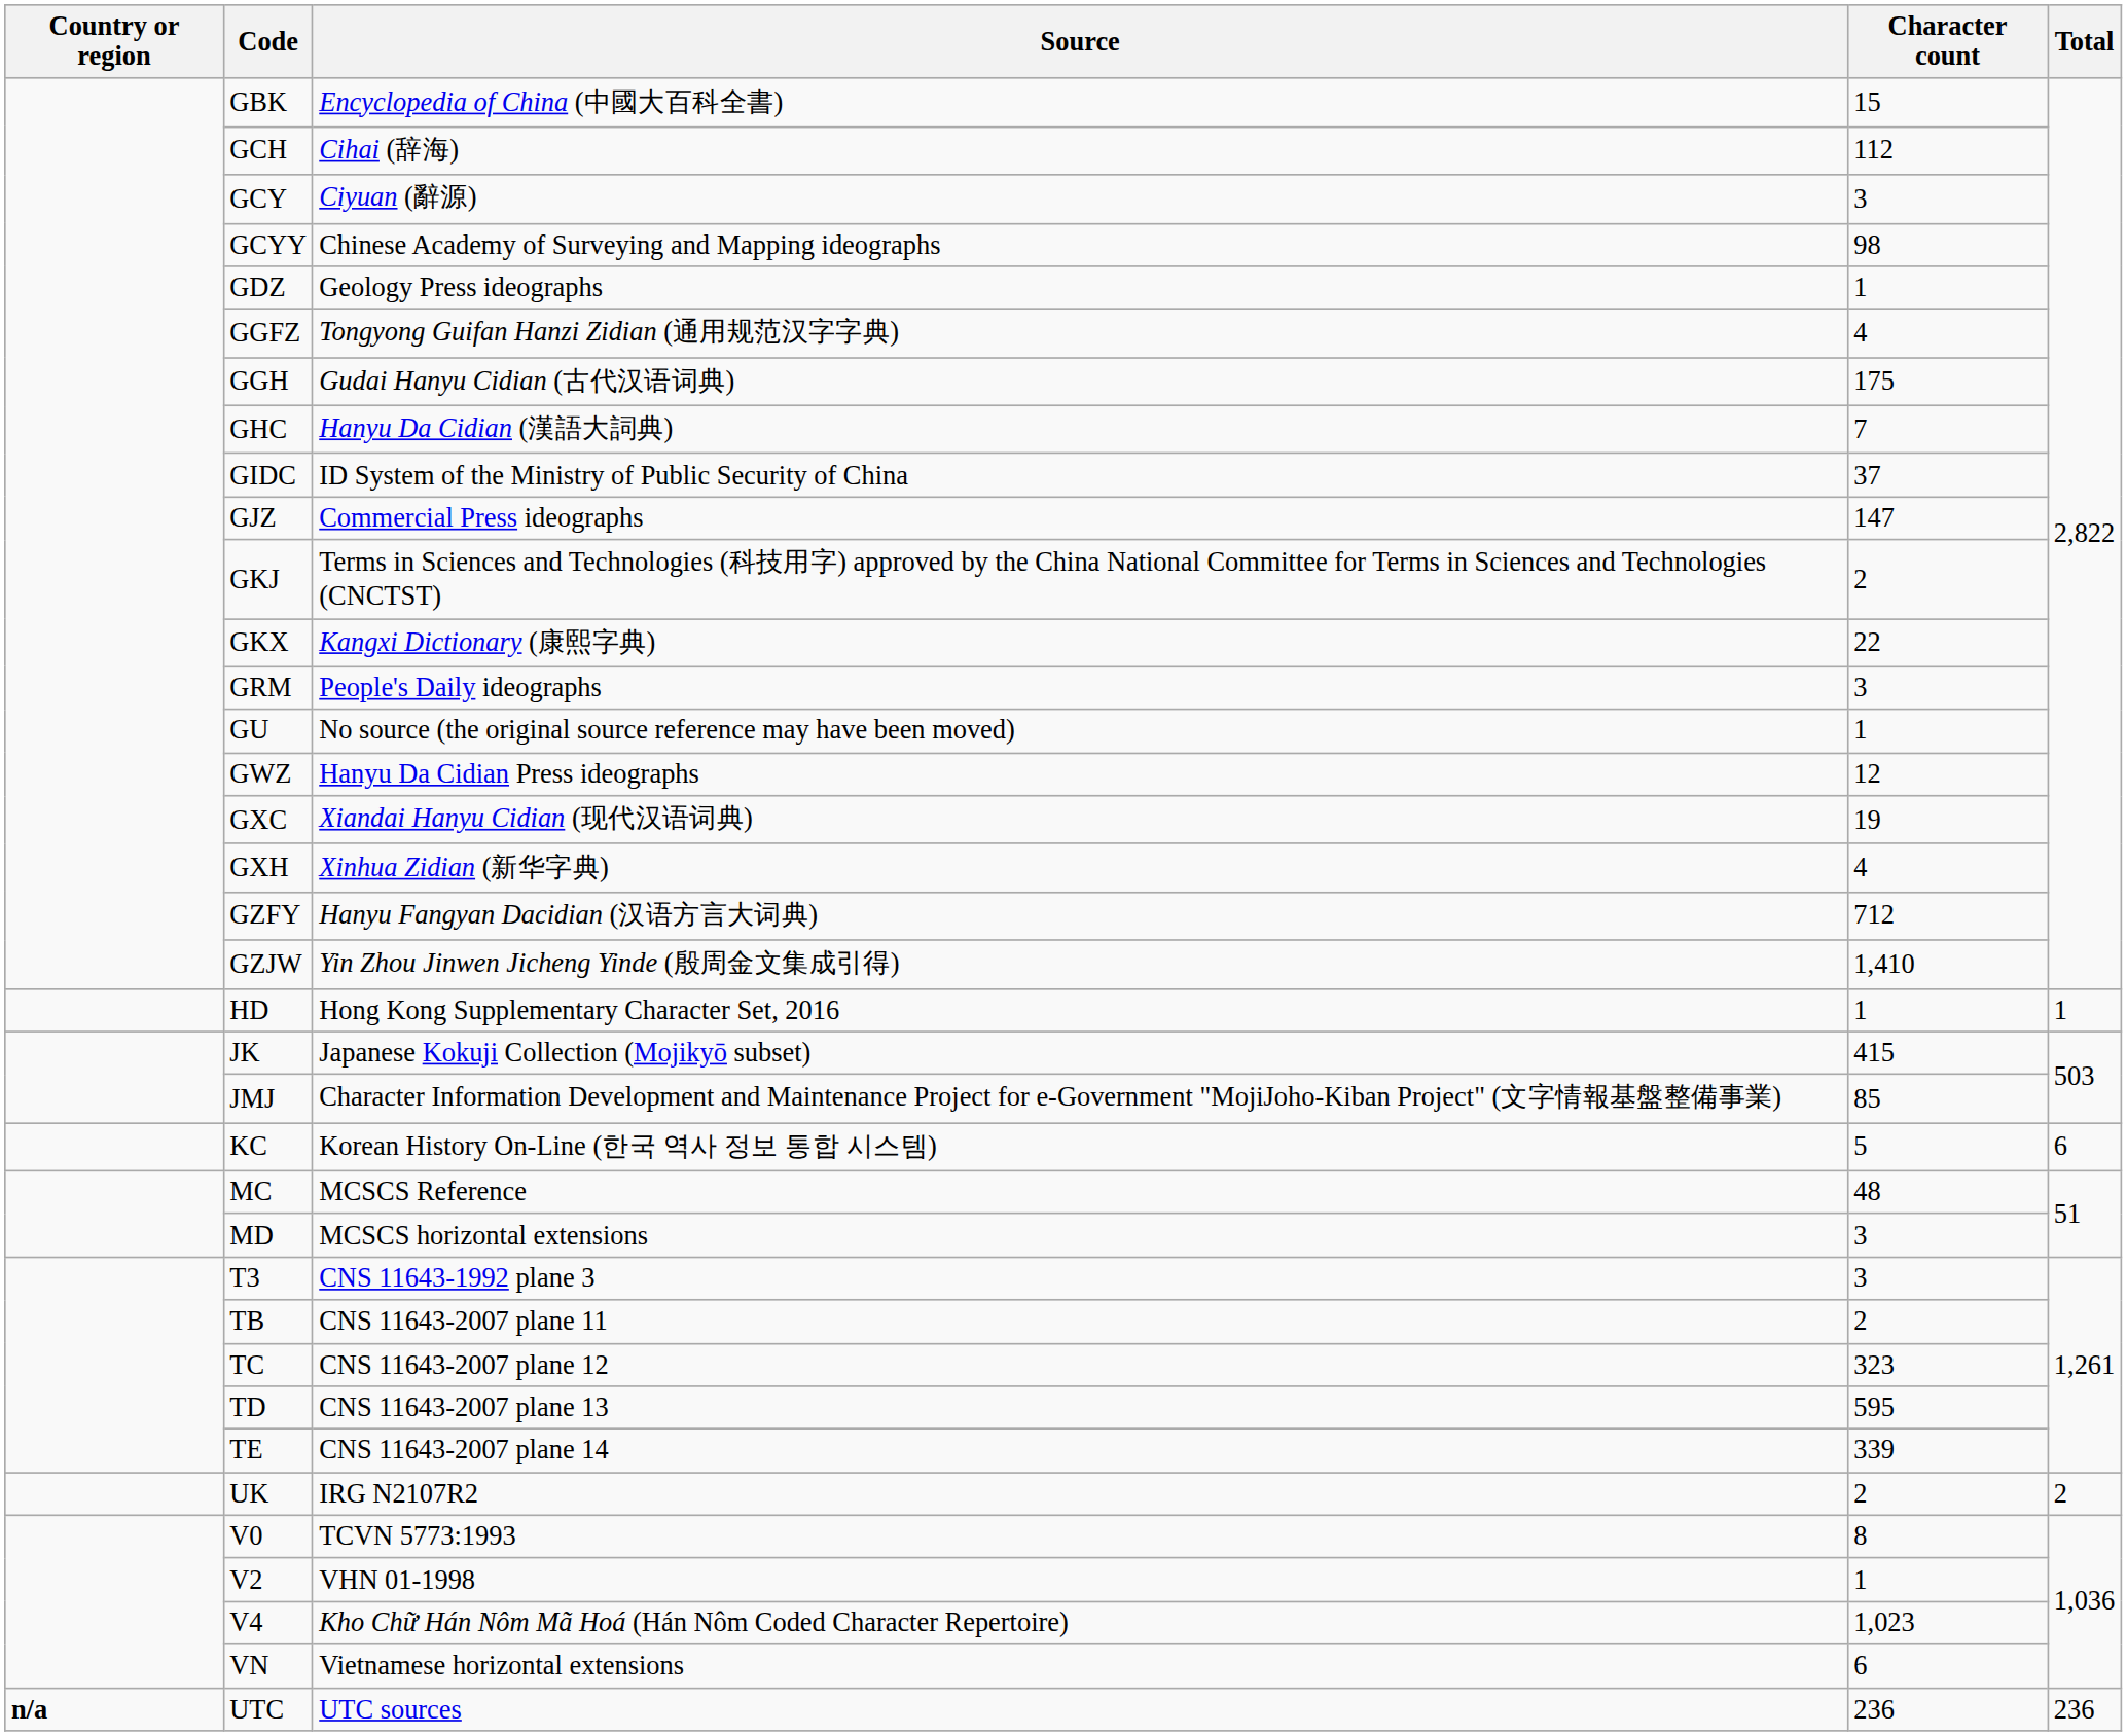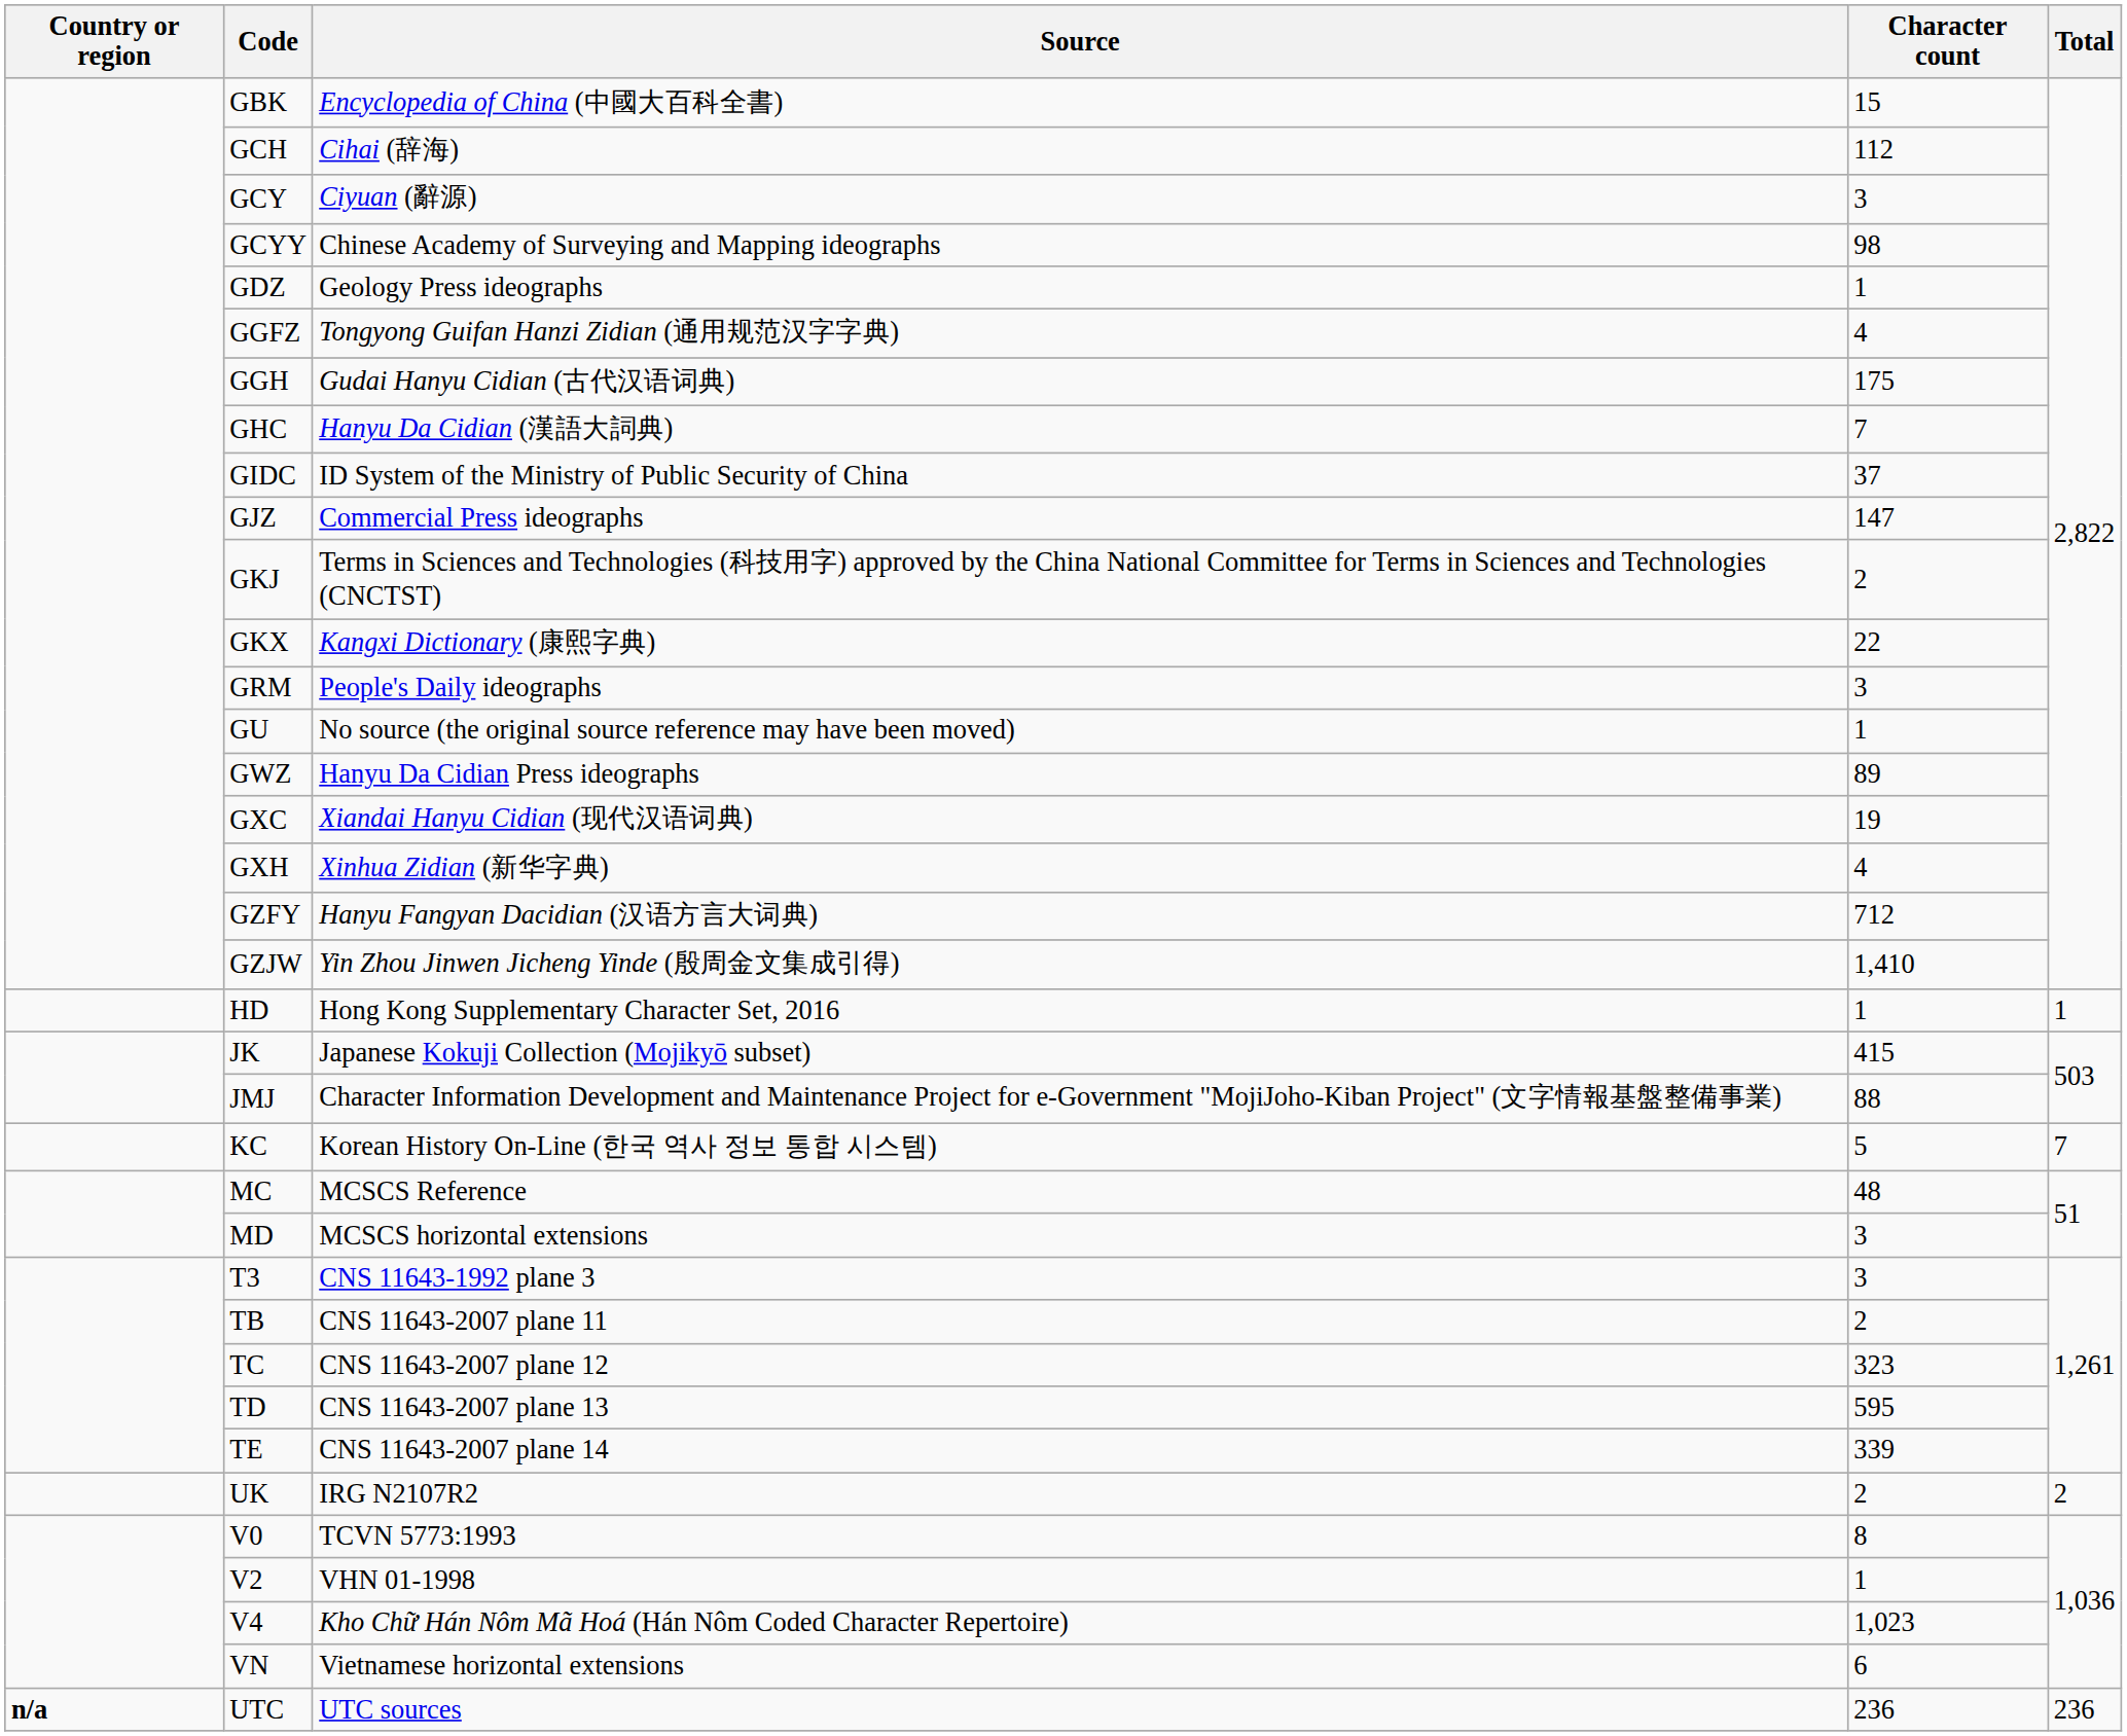GWZ | Character count: 12 -> 89
JMJ | Character count: 85 -> 88
KC | Total: 6 -> 7
